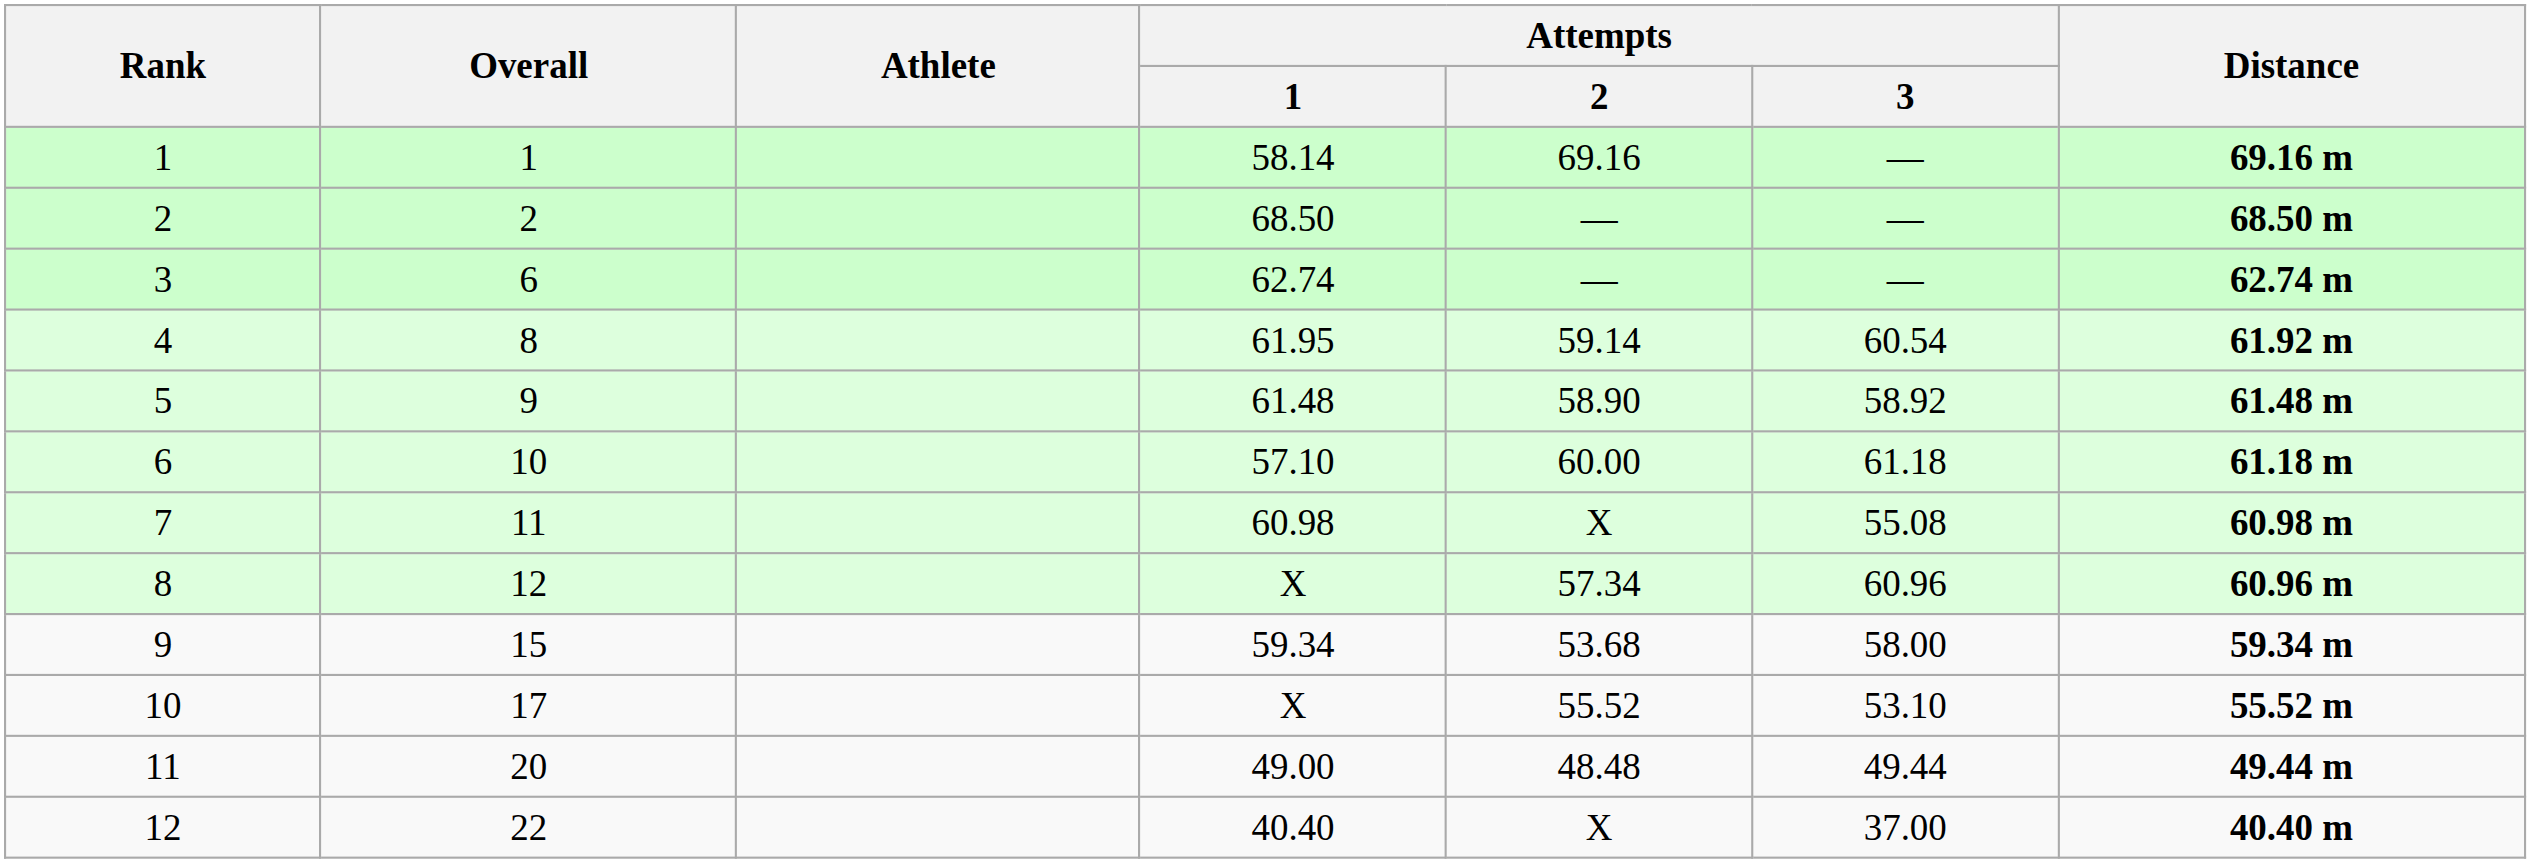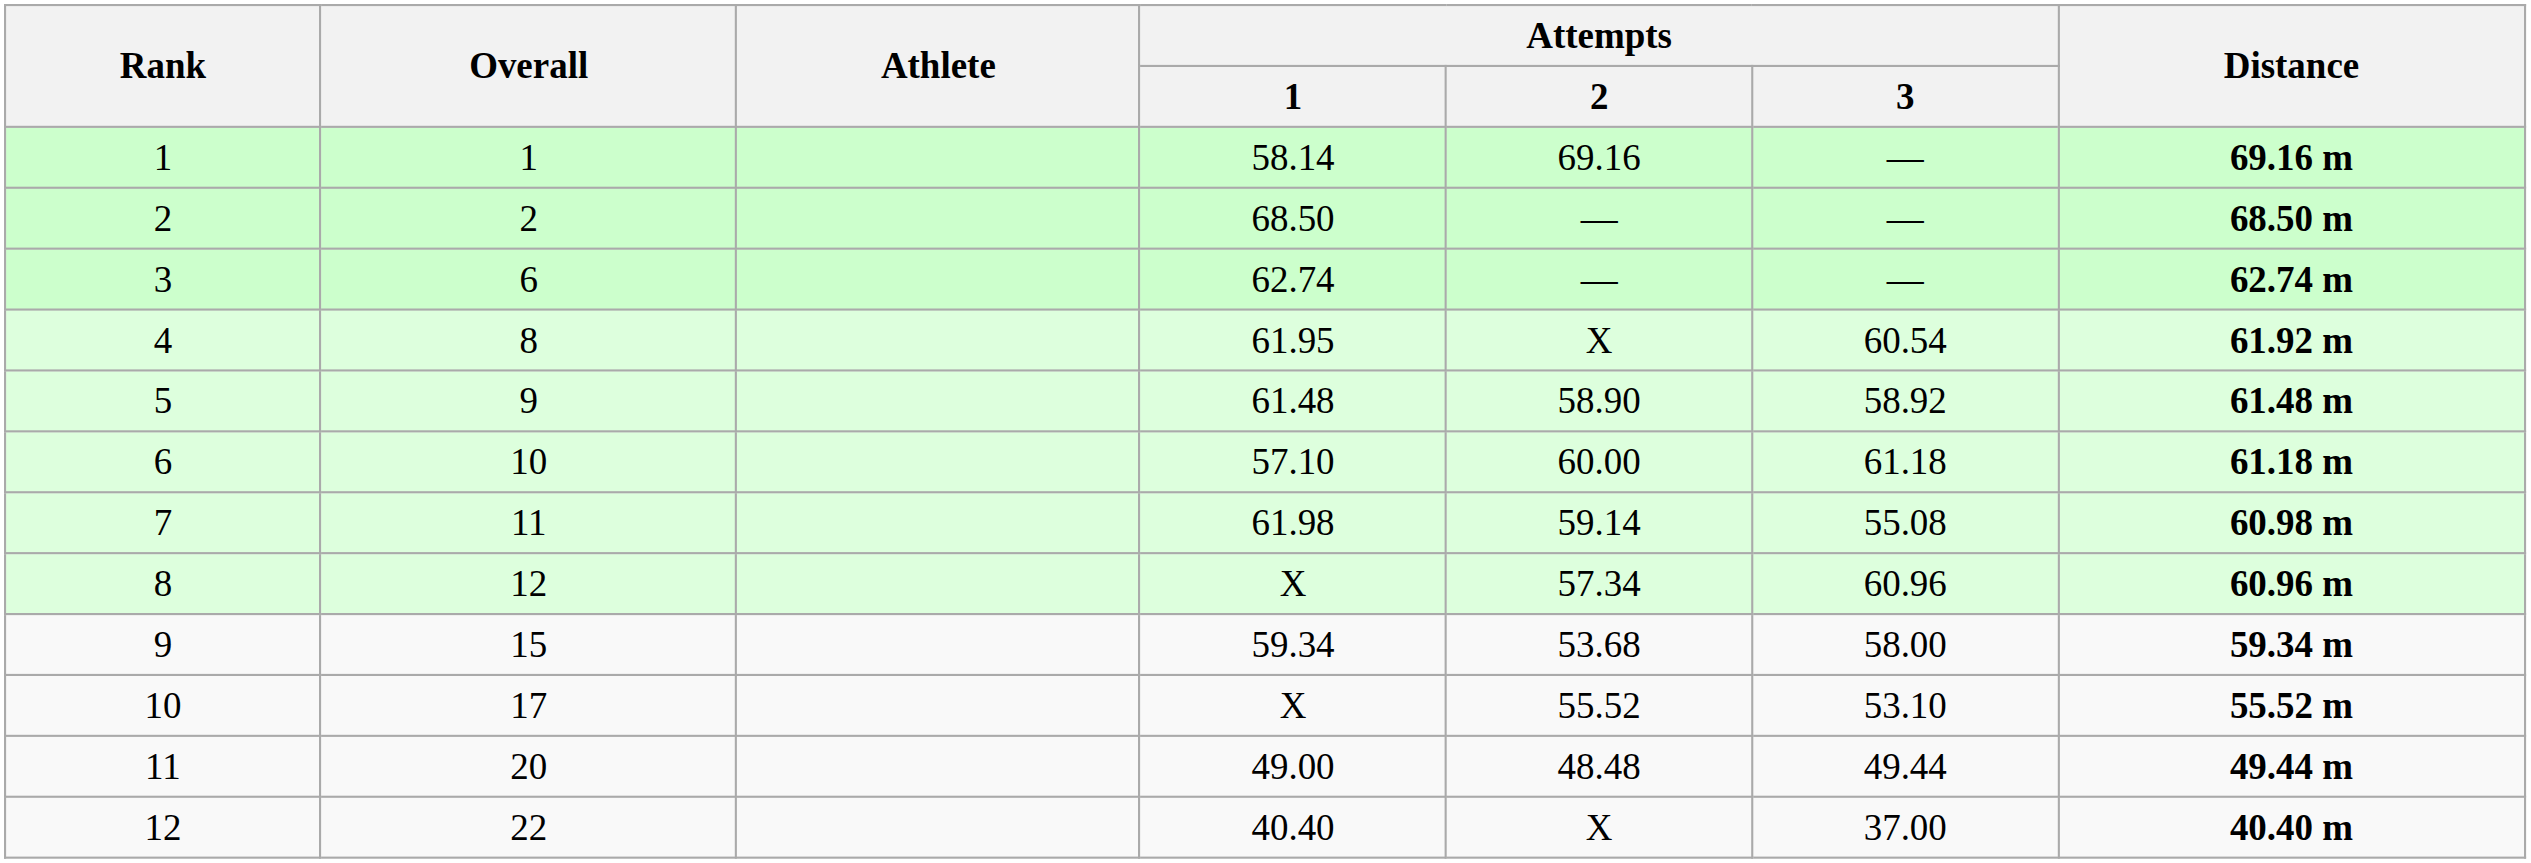4 | Attempts / 2: 59.14 -> X
7 | Attempts / 1: 60.98 -> 61.98
7 | Attempts / 2: X -> 59.14
